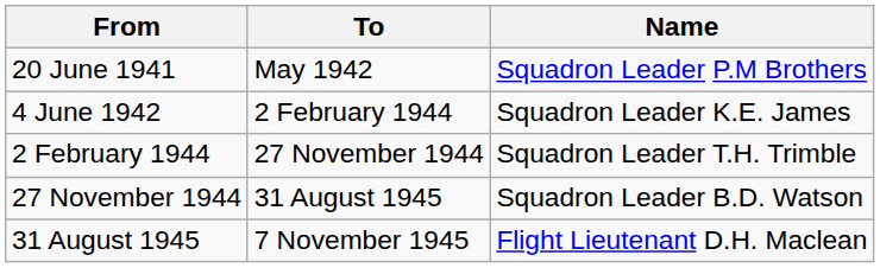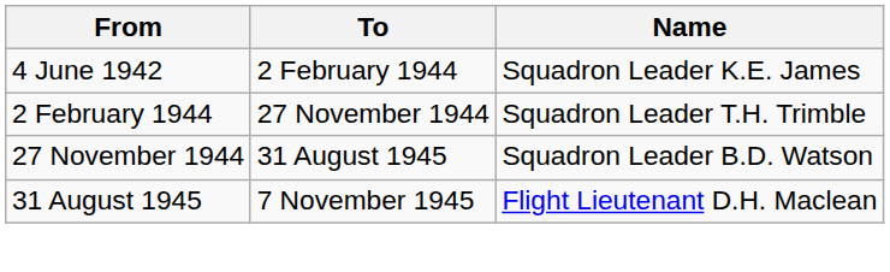- row: 20 June 1941 | May 1942 | Squadron Leader P.M Brothers
